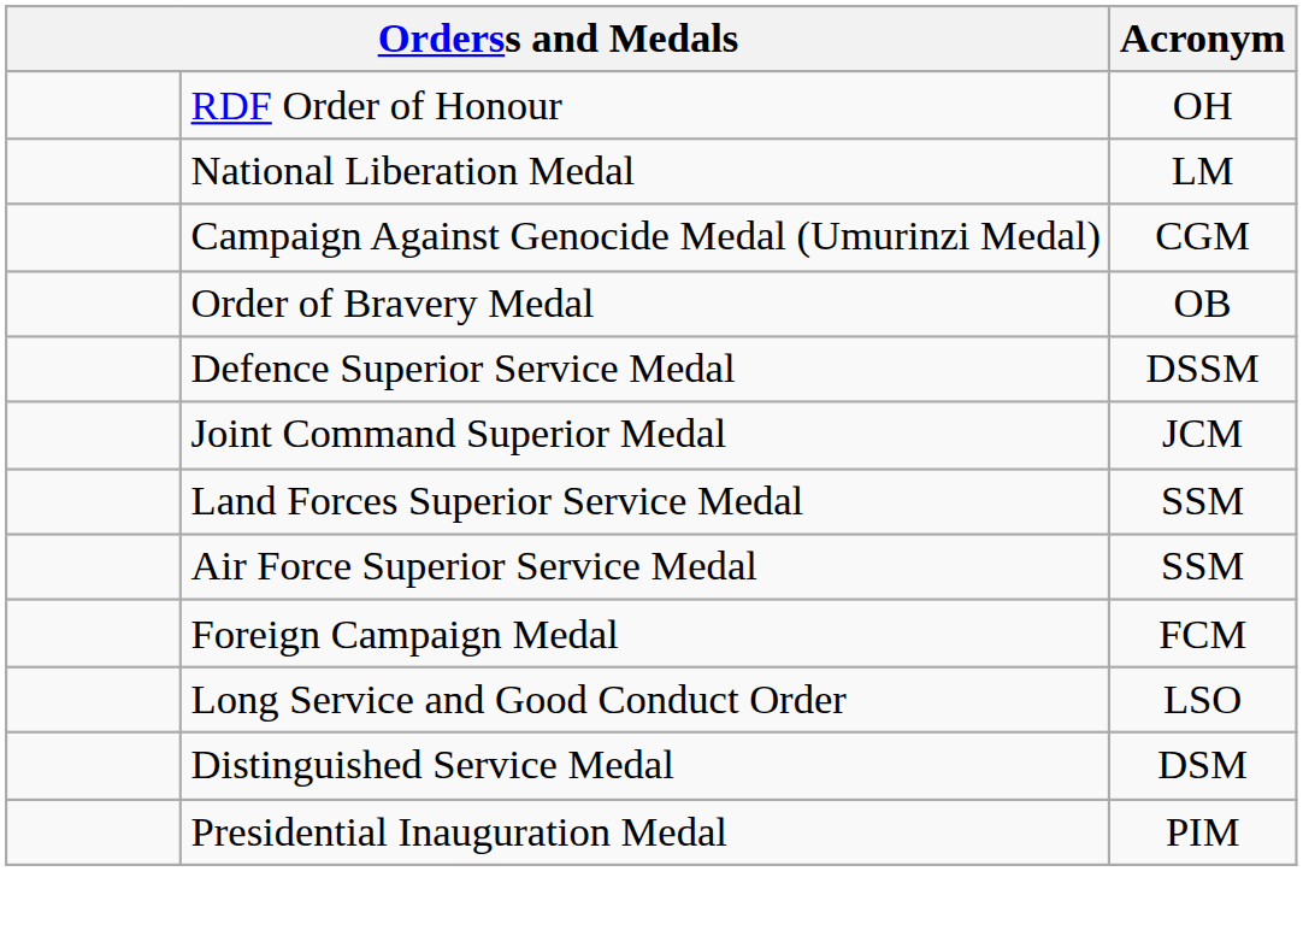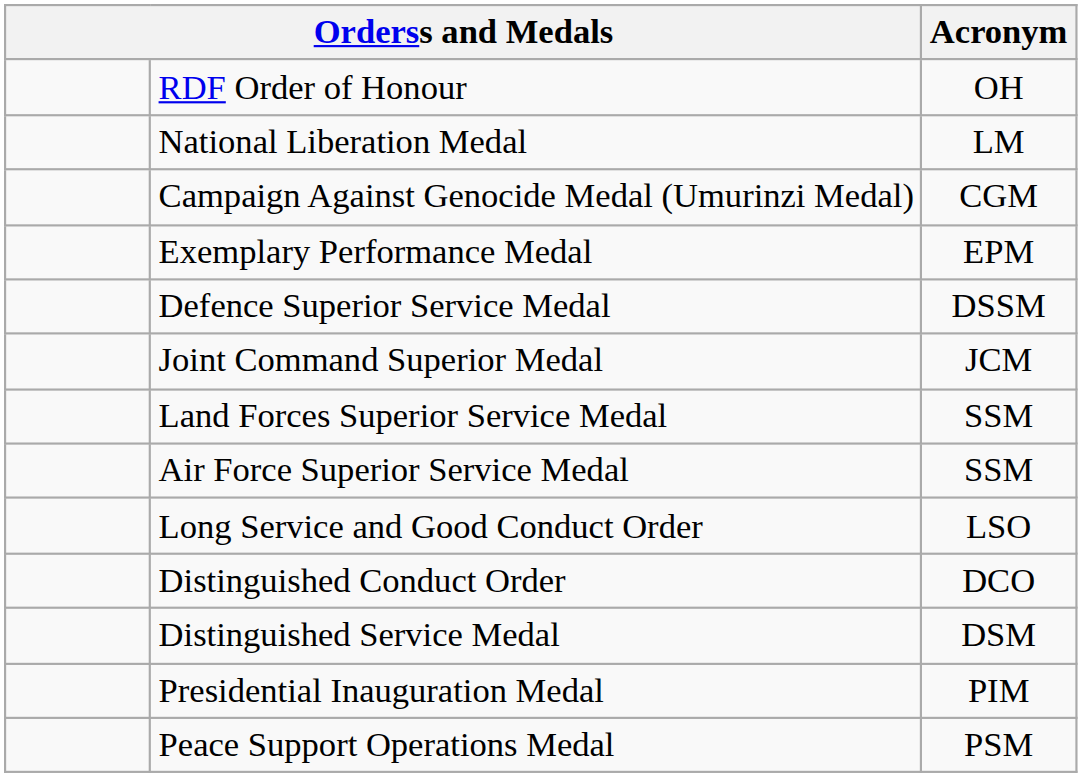- row: Order of Bravery Medal | OB
+ row: Exemplary Performance Medal | EPM
- row: Foreign Campaign Medal | FCM
+ row: Distinguished Conduct Order | DCO
+ row: Peace Support Operations Medal | PSM
